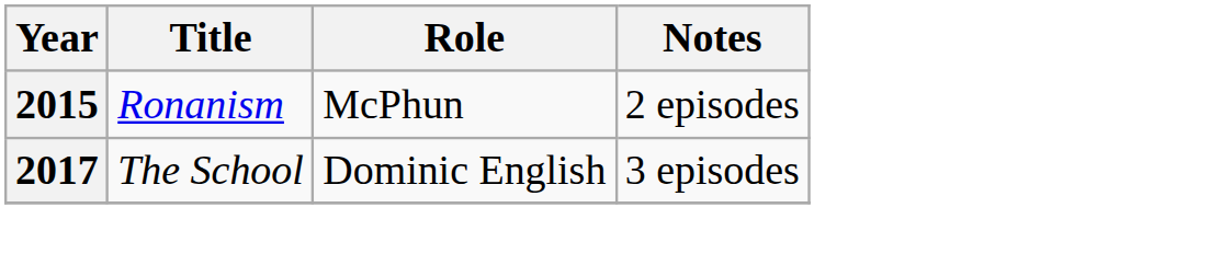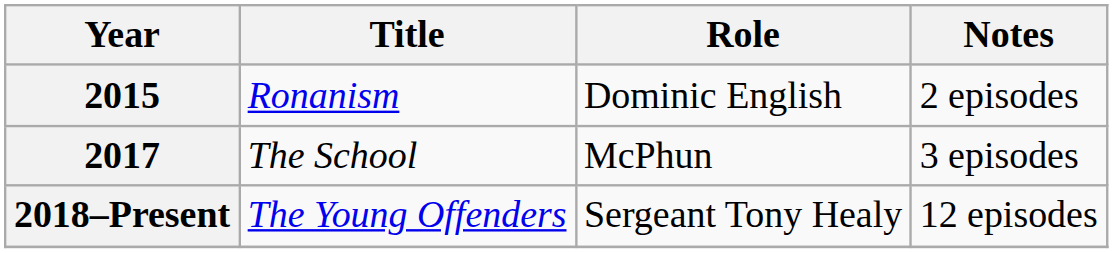2015 | Role: McPhun -> Dominic English
2017 | Role: Dominic English -> McPhun
+ row: 2018–Present | The Young Offenders | Sergeant Tony Healy | 12 episodes
